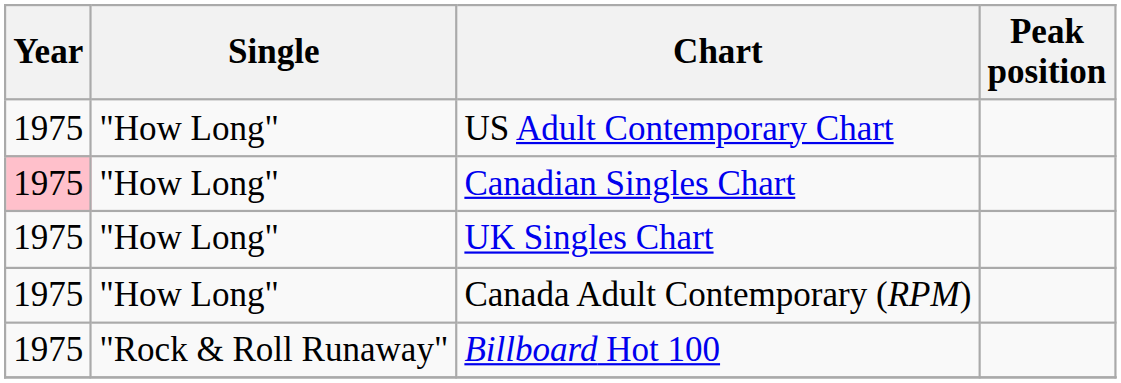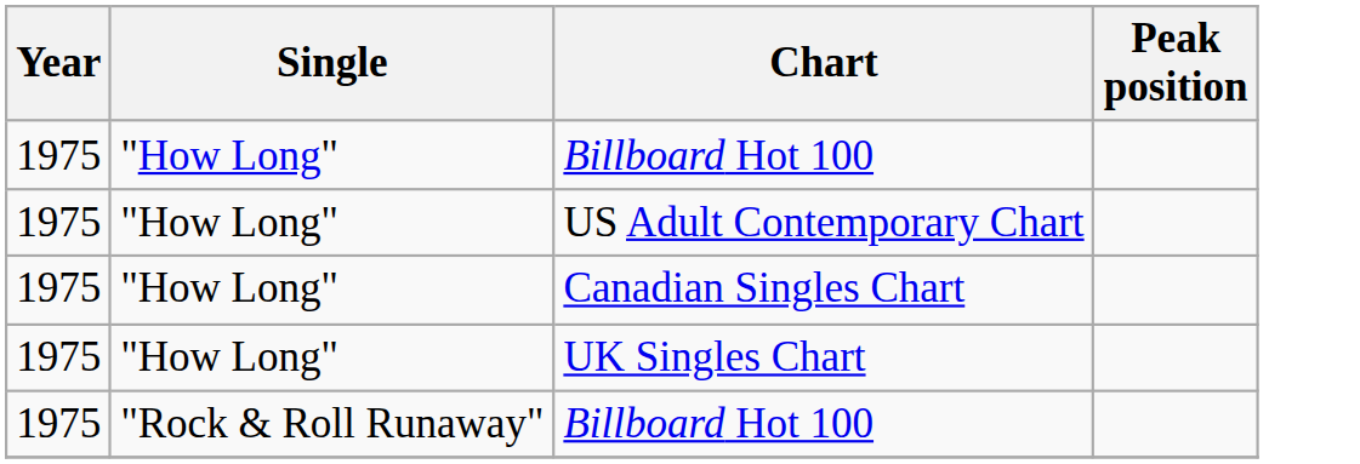+ row: 1975 | "How Long" | Billboard Hot 100
Canadian Singles Chart | Year: pink background -> no background
- row: 1975 | "How Long" | Canada Adult Contemporary (RPM)
